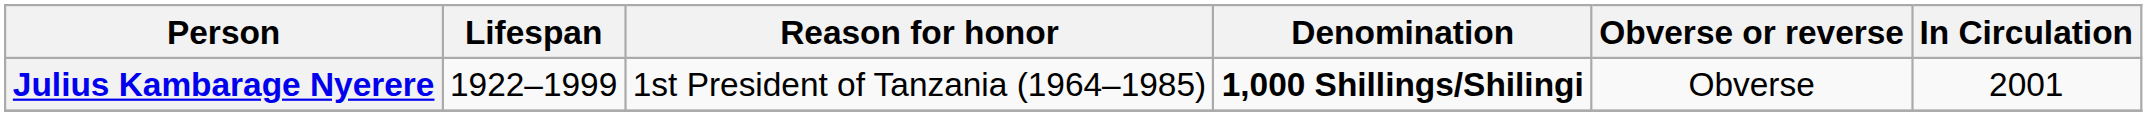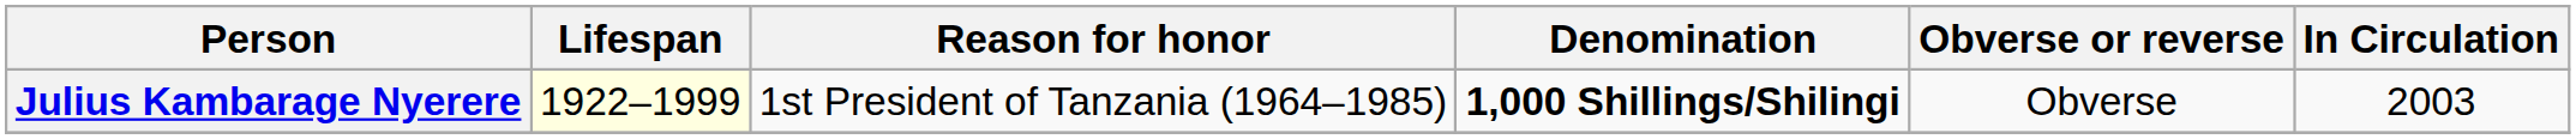Julius Kambarage Nyerere | Lifespan: no background -> lightyellow background
Julius Kambarage Nyerere | In Circulation: 2001 -> 2003
